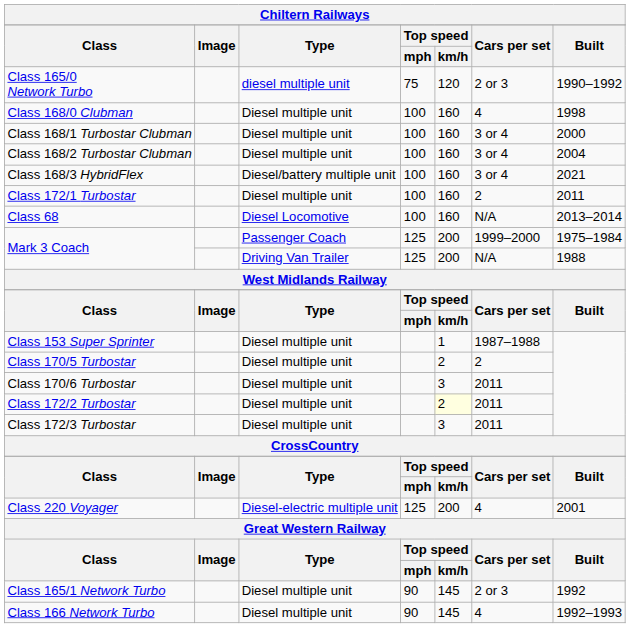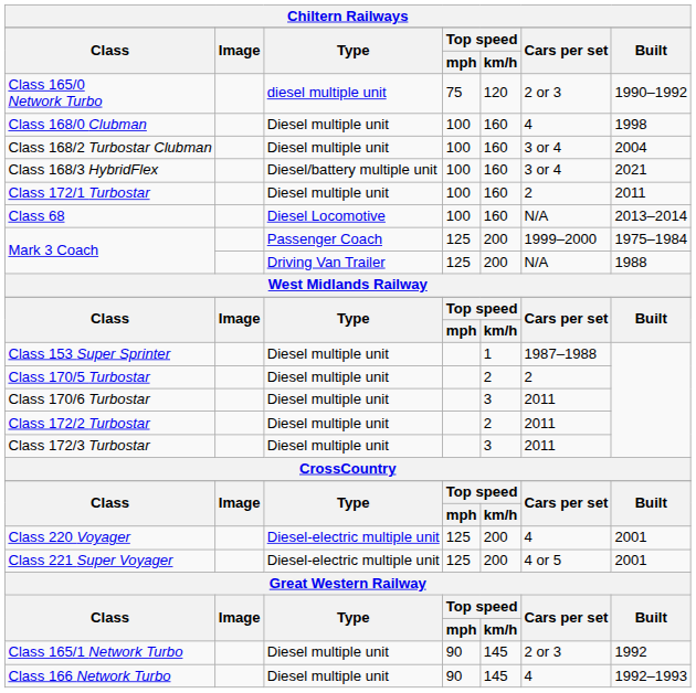- row: Class 168/1 Turbostar Clubman | Diesel multiple unit | 100 | 160 | 3 or 4 | 2000
Class 172/2 Turbostar | Top speed / km/h: lightyellow background -> no background
+ row: Class 221 Super Voyager | Diesel-electric multiple unit | 125 | 200 | 4 or 5 | 2001
